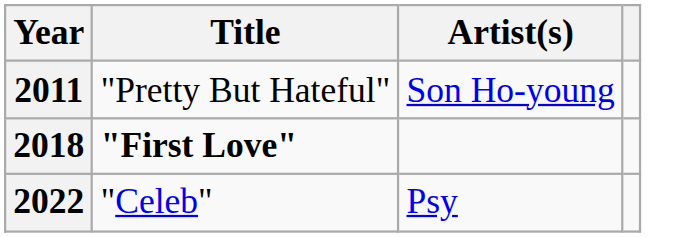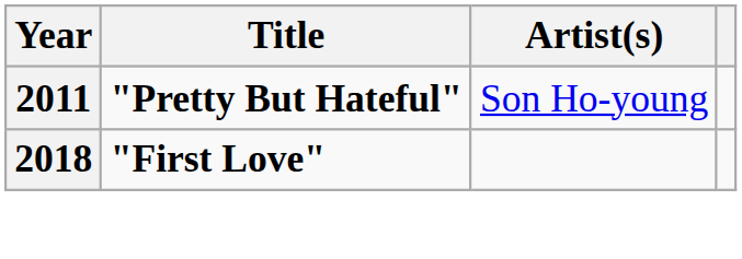2011 | Title: normal -> bold
- row: 2022 | "Celeb" | Psy
